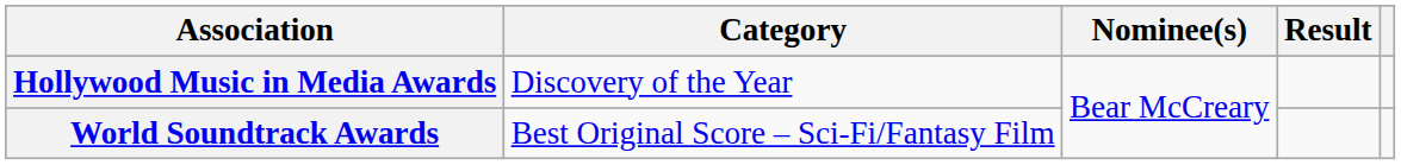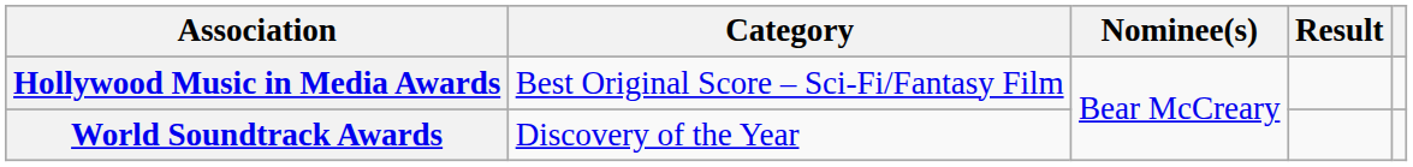Hollywood Music in Media Awards | Category: Discovery of the Year -> Best Original Score – Sci-Fi/Fantasy Film
World Soundtrack Awards | Category: Best Original Score – Sci-Fi/Fantasy Film -> Discovery of the Year
